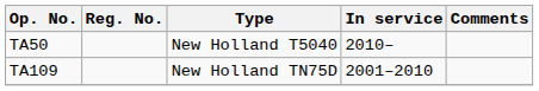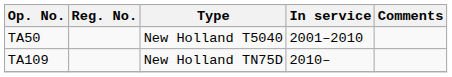TA50 | In service: 2010– -> 2001–2010
TA109 | In service: 2001–2010 -> 2010–
